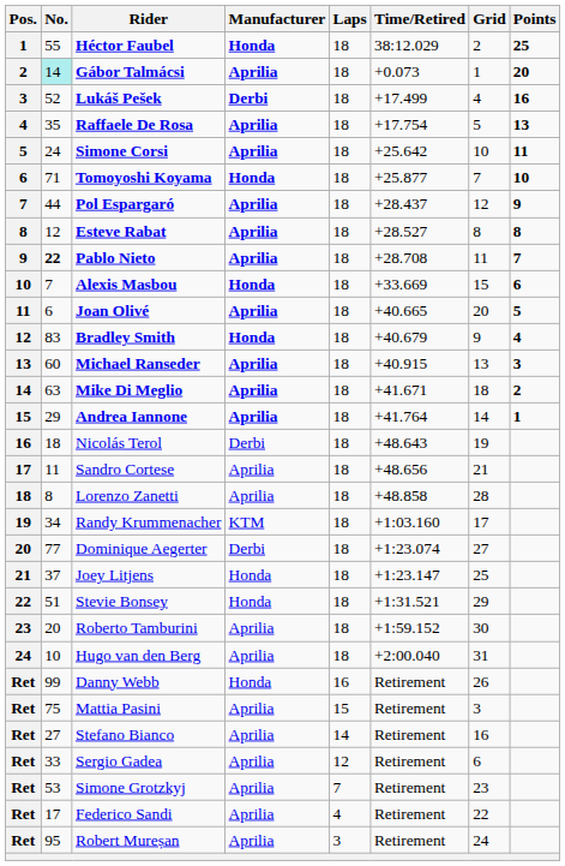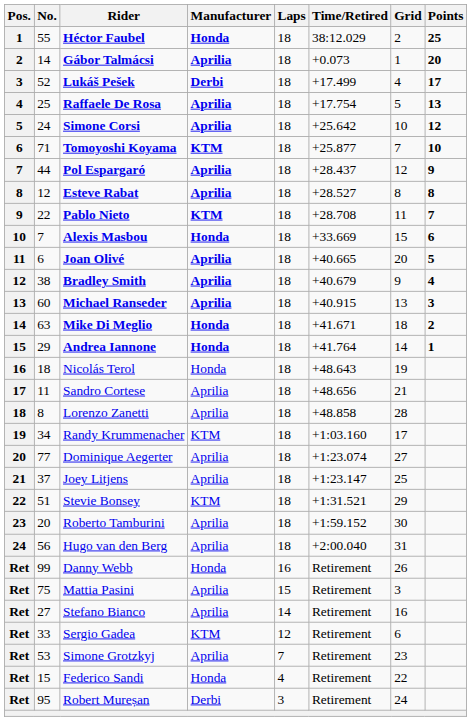Gábor Talmácsi | No.: paleturquoise background -> no background
Lukáš Pešek | Points: 16 -> 17
Raffaele De Rosa | No.: 35 -> 25
Simone Corsi | Points: 11 -> 12
Tomoyoshi Koyama | Manufacturer: Honda -> KTM
Pablo Nieto | No.: bold -> normal
Pablo Nieto | Manufacturer: Aprilia -> KTM
Bradley Smith | No.: 83 -> 38
Bradley Smith | Manufacturer: Honda -> Aprilia
Mike Di Meglio | Manufacturer: Aprilia -> Honda
Andrea Iannone | Manufacturer: Aprilia -> Honda
Nicolás Terol | Manufacturer: Derbi -> Honda
Dominique Aegerter | Manufacturer: Derbi -> Aprilia
Joey Litjens | Manufacturer: Honda -> Aprilia
Stevie Bonsey | Manufacturer: Honda -> KTM
Hugo van den Berg | No.: 10 -> 56
Sergio Gadea | Manufacturer: Aprilia -> KTM
Federico Sandi | No.: 17 -> 15
Federico Sandi | Manufacturer: Aprilia -> Honda
Robert Mureșan | Manufacturer: Aprilia -> Derbi
